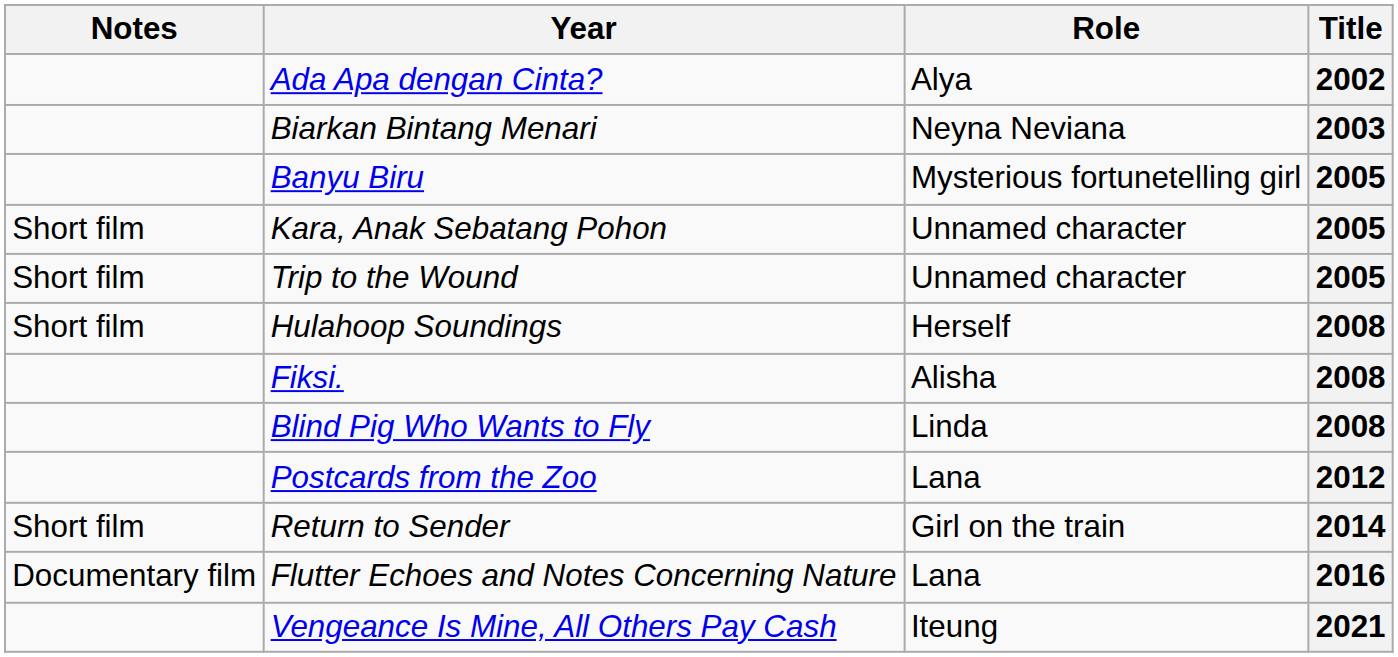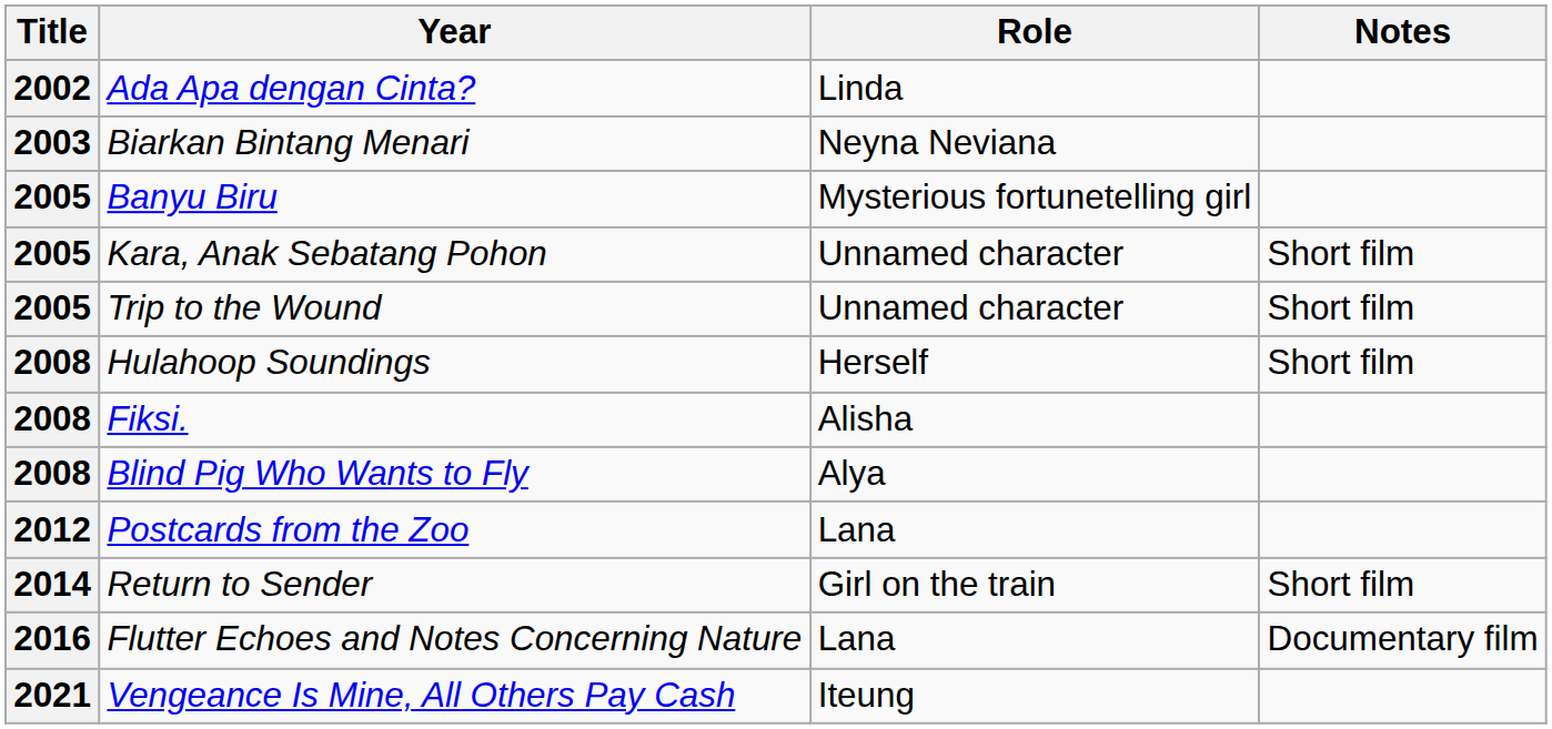columns swapped: Title <-> Notes
Ada Apa dengan Cinta? | Role: Alya -> Linda
Blind Pig Who Wants to Fly | Role: Linda -> Alya
